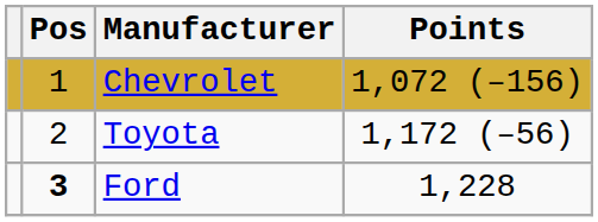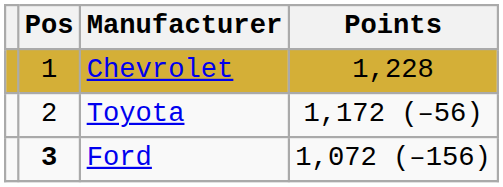Chevrolet | Points: 1,072 (–156) -> 1,228
Ford | Points: 1,228 -> 1,072 (–156)
